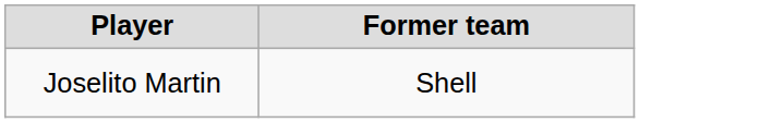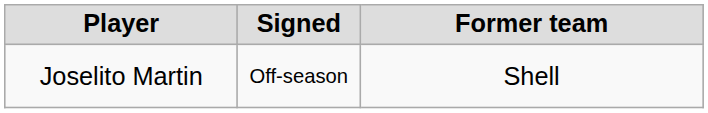+ column: Signed | Off-season
